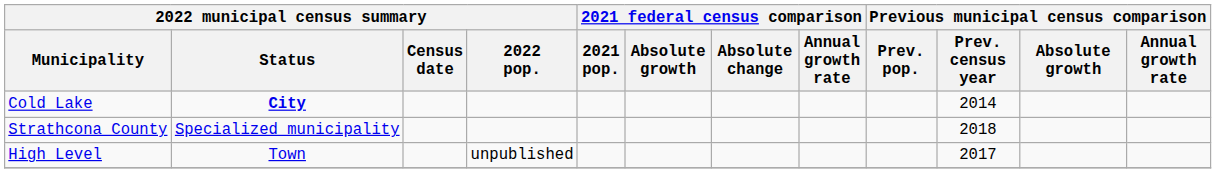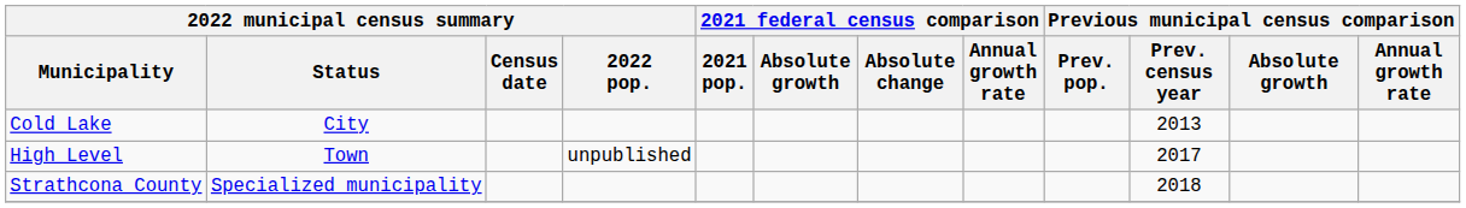Cold Lake | 2022 municipal census summary / Status: bold -> normal
Cold Lake | Previous municipal census comparison / Prev. census year: 2014 -> 2013
rows swapped: High Level <-> Strathcona County
